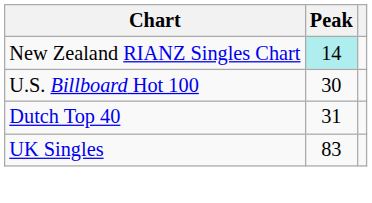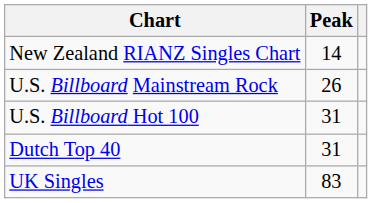New Zealand RIANZ Singles Chart | Peak: paleturquoise background -> no background
+ row: U.S. Billboard Mainstream Rock | 26
U.S. Billboard Hot 100 | Peak: 30 -> 31
